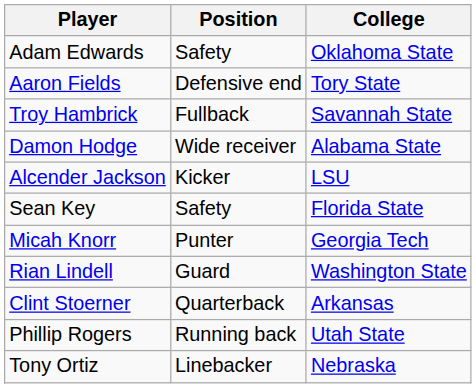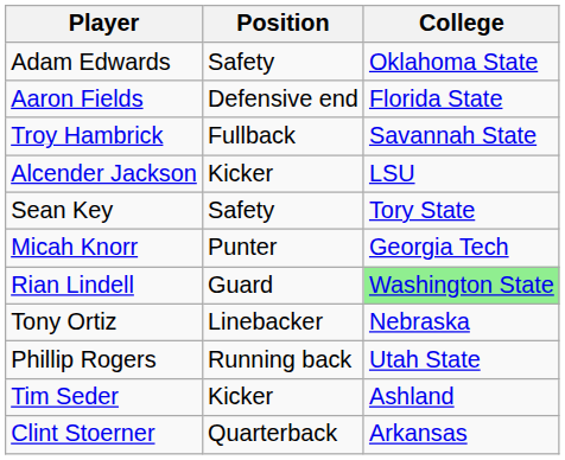Aaron Fields | College: Tory State -> Florida State
- row: Damon Hodge | Wide receiver | Alabama State
Sean Key | College: Florida State -> Tory State
Rian Lindell | College: no background -> lightgreen background
rows swapped: Tony Ortiz <-> Clint Stoerner
+ row: Tim Seder | Kicker | Ashland
